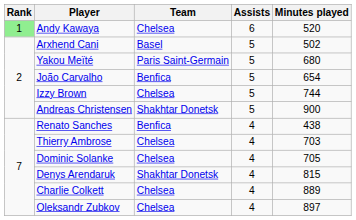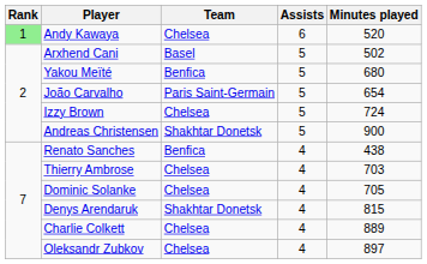Yakou Meïté | Team: Paris Saint-Germain -> Benfica
João Carvalho | Team: Benfica -> Paris Saint-Germain
Izzy Brown | Minutes played: 744 -> 724
